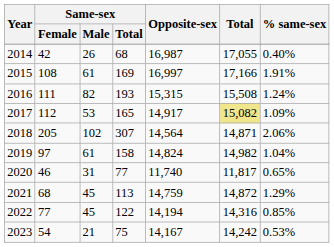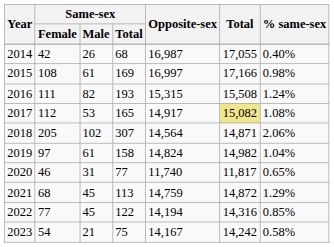2015 | % same-sex: 1.91% -> 0.98%
2017 | % same-sex: 1.09% -> 1.08%
2023 | % same-sex: 0.53% -> 0.58%
